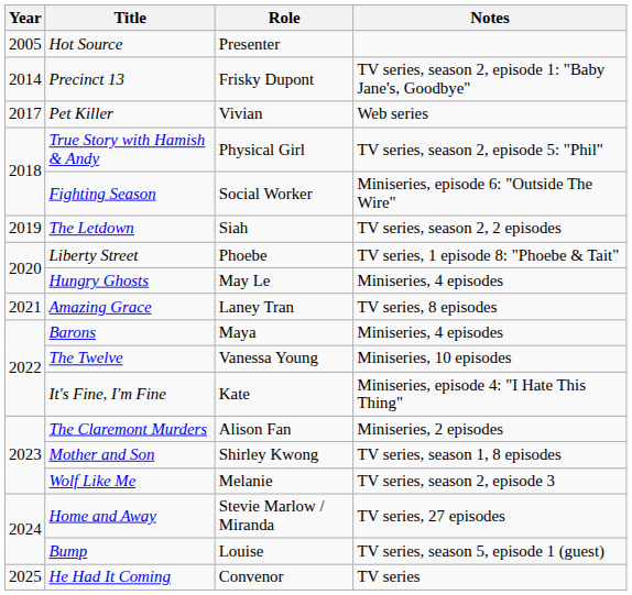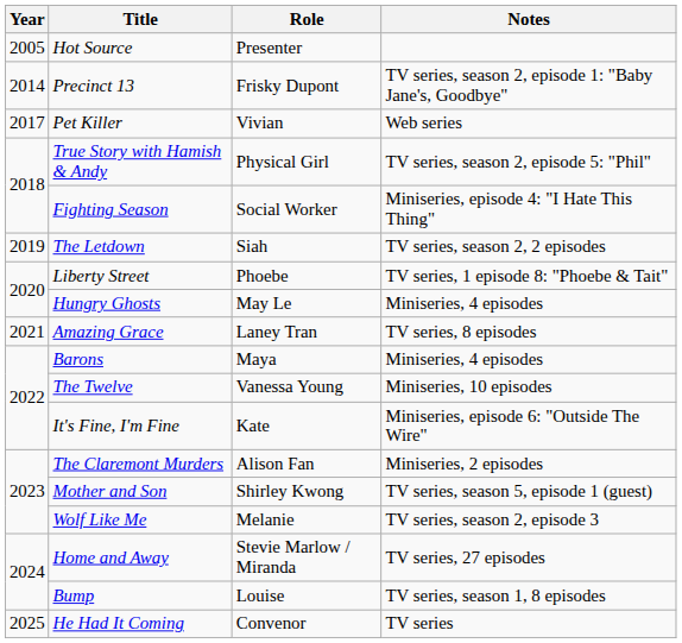Fighting Season | Notes: Miniseries, episode 6: "Outside The Wire" -> Miniseries, episode 4: "I Hate This Thing"
It's Fine, I'm Fine | Notes: Miniseries, episode 4: "I Hate This Thing" -> Miniseries, episode 6: "Outside The Wire"
Mother and Son | Notes: TV series, season 1, 8 episodes -> TV series, season 5, episode 1 (guest)
Bump | Notes: TV series, season 5, episode 1 (guest) -> TV series, season 1, 8 episodes
